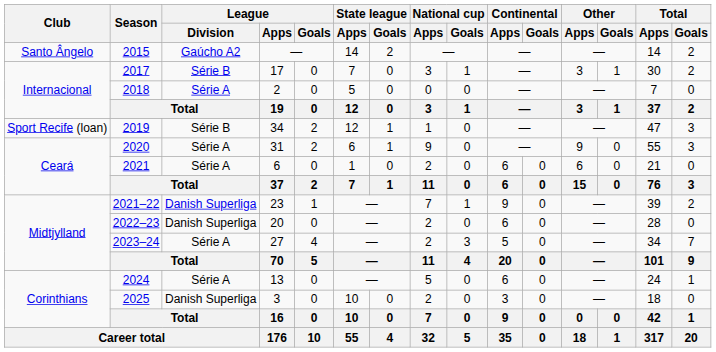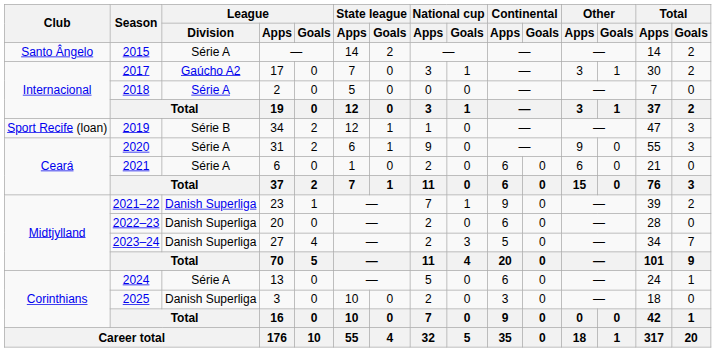2015 | League / Division: Gaúcho A2 -> Série A
2017 | League / Division: Série B -> Gaúcho A2
2023–24 | League / Division: Série A -> Danish Superliga
